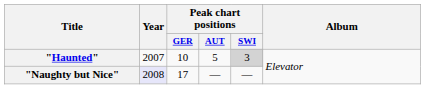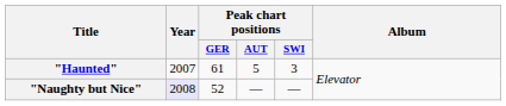"Haunted" | Peak chart positions / GER: 10 -> 61
"Haunted" | Peak chart positions / SWI: lightgrey background -> no background
"Naughty but Nice" | Peak chart positions / GER: 17 -> 52
